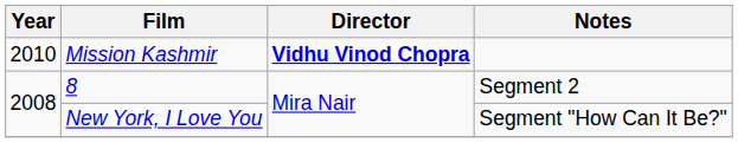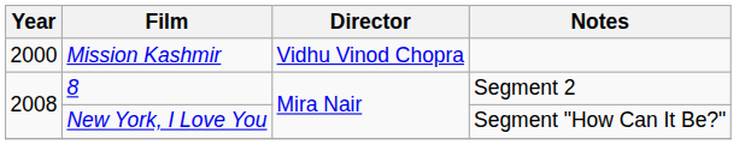Mission Kashmir | Year: 2010 -> 2000
Mission Kashmir | Director: bold -> normal
